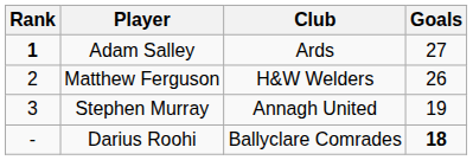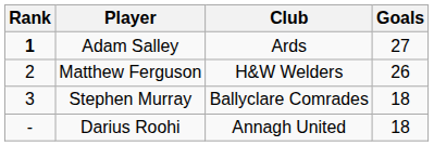Stephen Murray | Club: Annagh United -> Ballyclare Comrades
Stephen Murray | Goals: 19 -> 18
Darius Roohi | Club: Ballyclare Comrades -> Annagh United
Darius Roohi | Goals: bold -> normal
